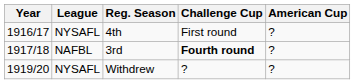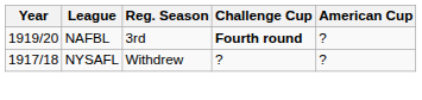- row: 1916/17 | NYSAFL | 4th | First round | ?
3rd | Year: 1917/18 -> 1919/20
Withdrew | Year: 1919/20 -> 1917/18
